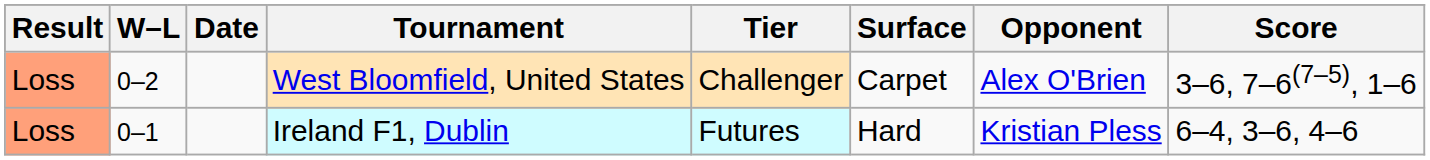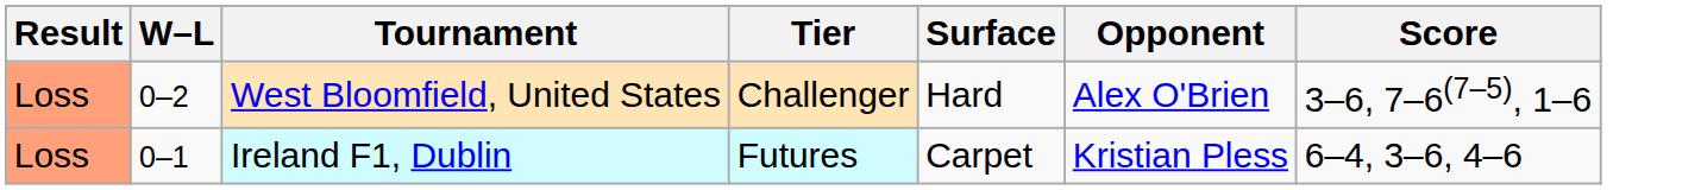- column: Date
West Bloomfield, United States | Surface: Carpet -> Hard
Ireland F1, Dublin | Surface: Hard -> Carpet
